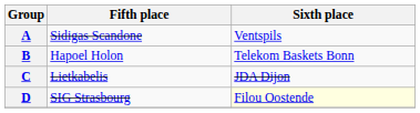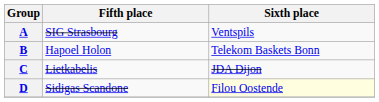A | Fifth place: Sidigas Scandone -> SIG Strasbourg
D | Fifth place: SIG Strasbourg -> Sidigas Scandone
